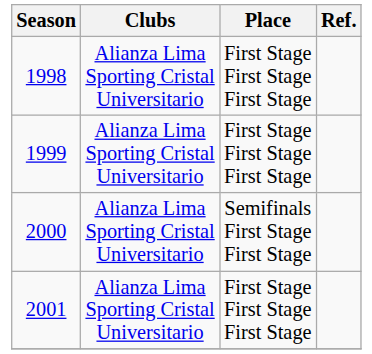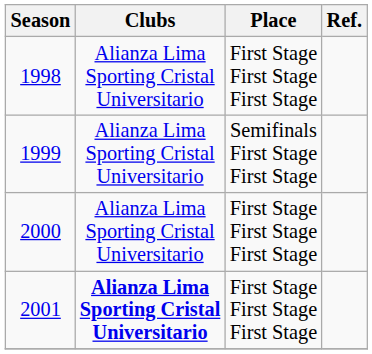1999 | Place: First Stage First Stage First Stage -> Semifinals First Stage First Stage
2000 | Place: Semifinals First Stage First Stage -> First Stage First Stage First Stage
2001 | Clubs: normal -> bold
